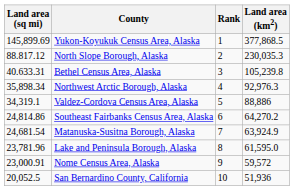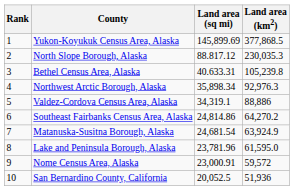columns swapped: Rank <-> Land area (sq mi)
